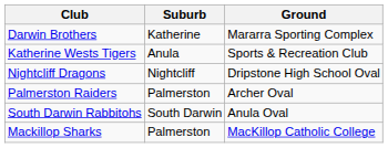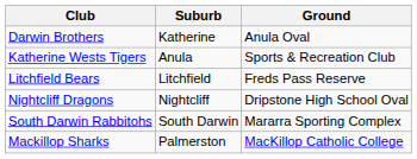Darwin Brothers | Ground: Mararra Sporting Complex -> Anula Oval
+ row: Litchfield Bears | Litchfield | Freds Pass Reserve
- row: Palmerston Raiders | Palmerston | Archer Oval
South Darwin Rabbitohs | Ground: Anula Oval -> Mararra Sporting Complex
